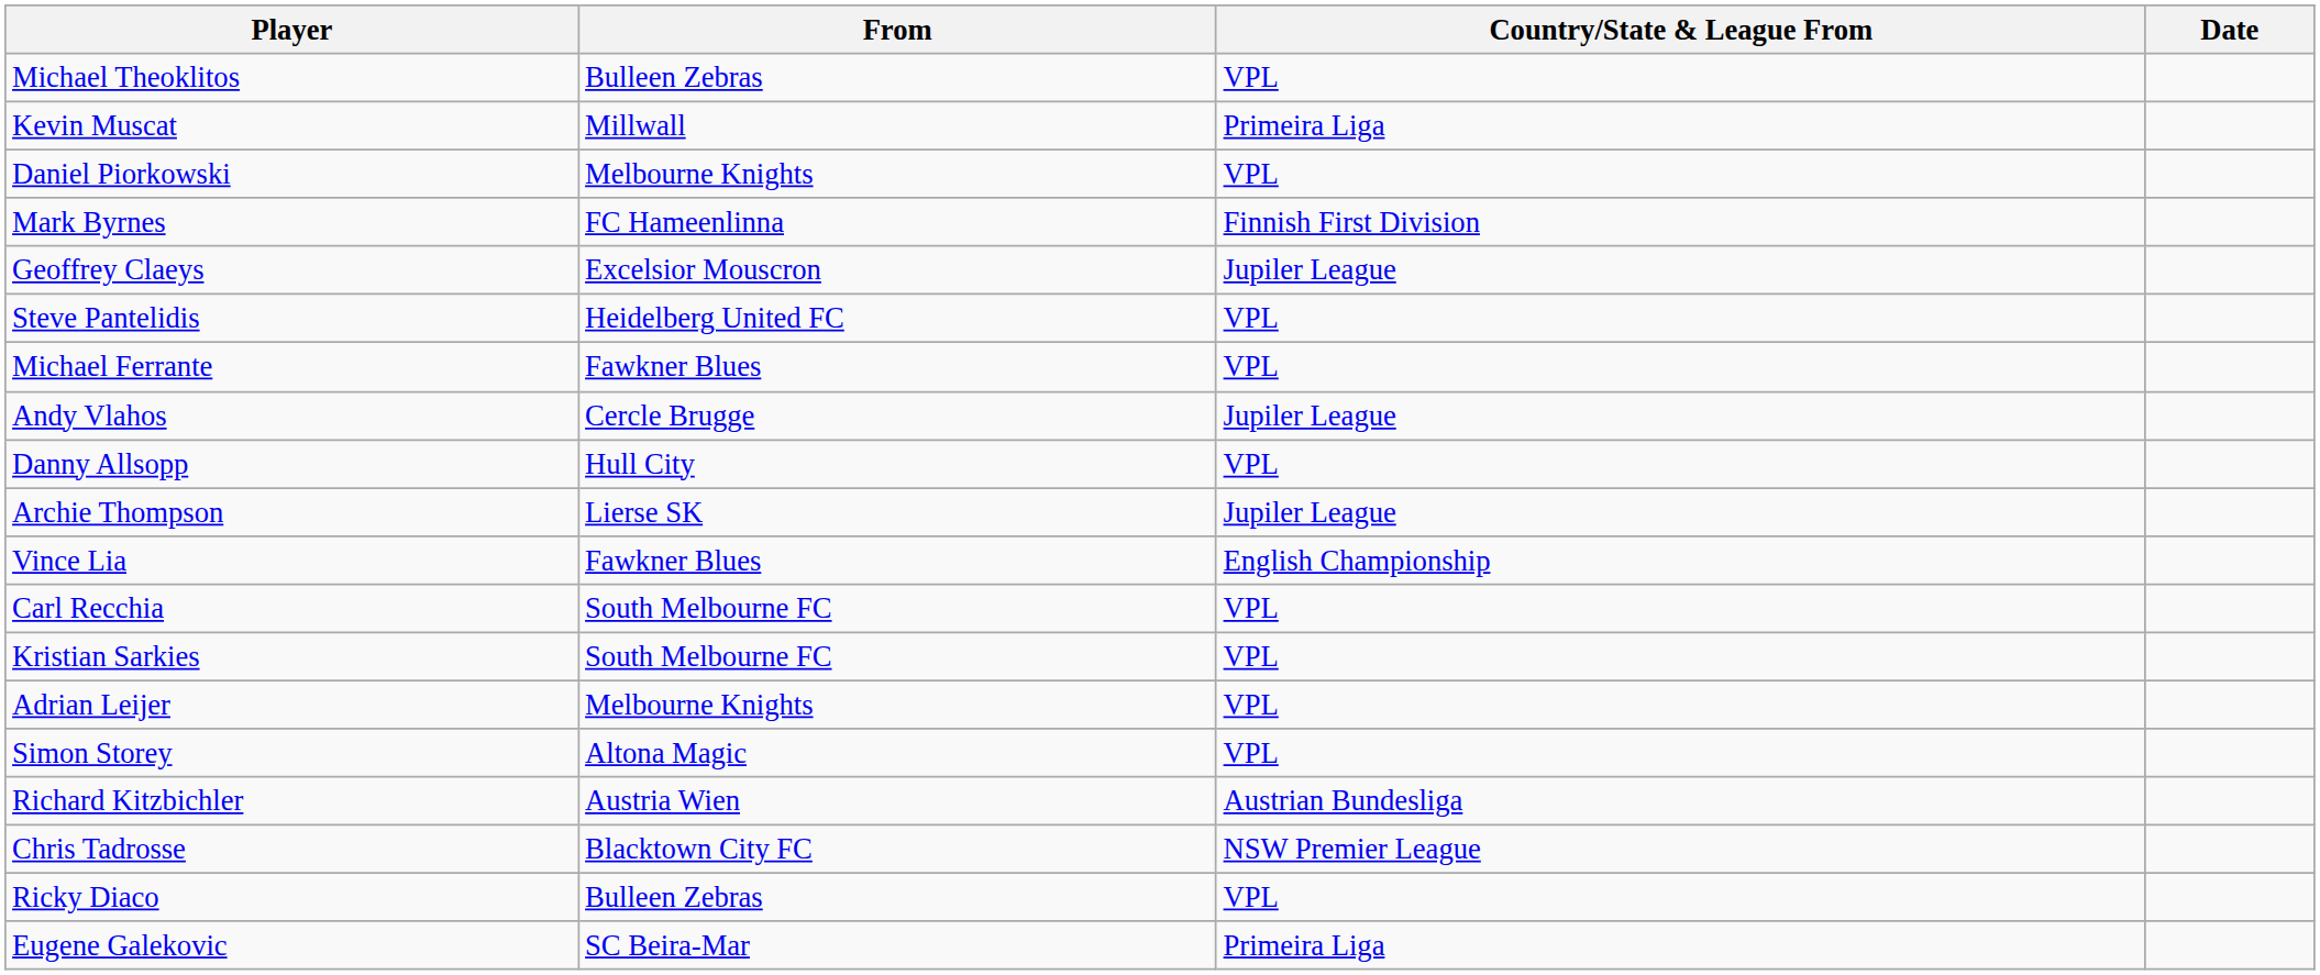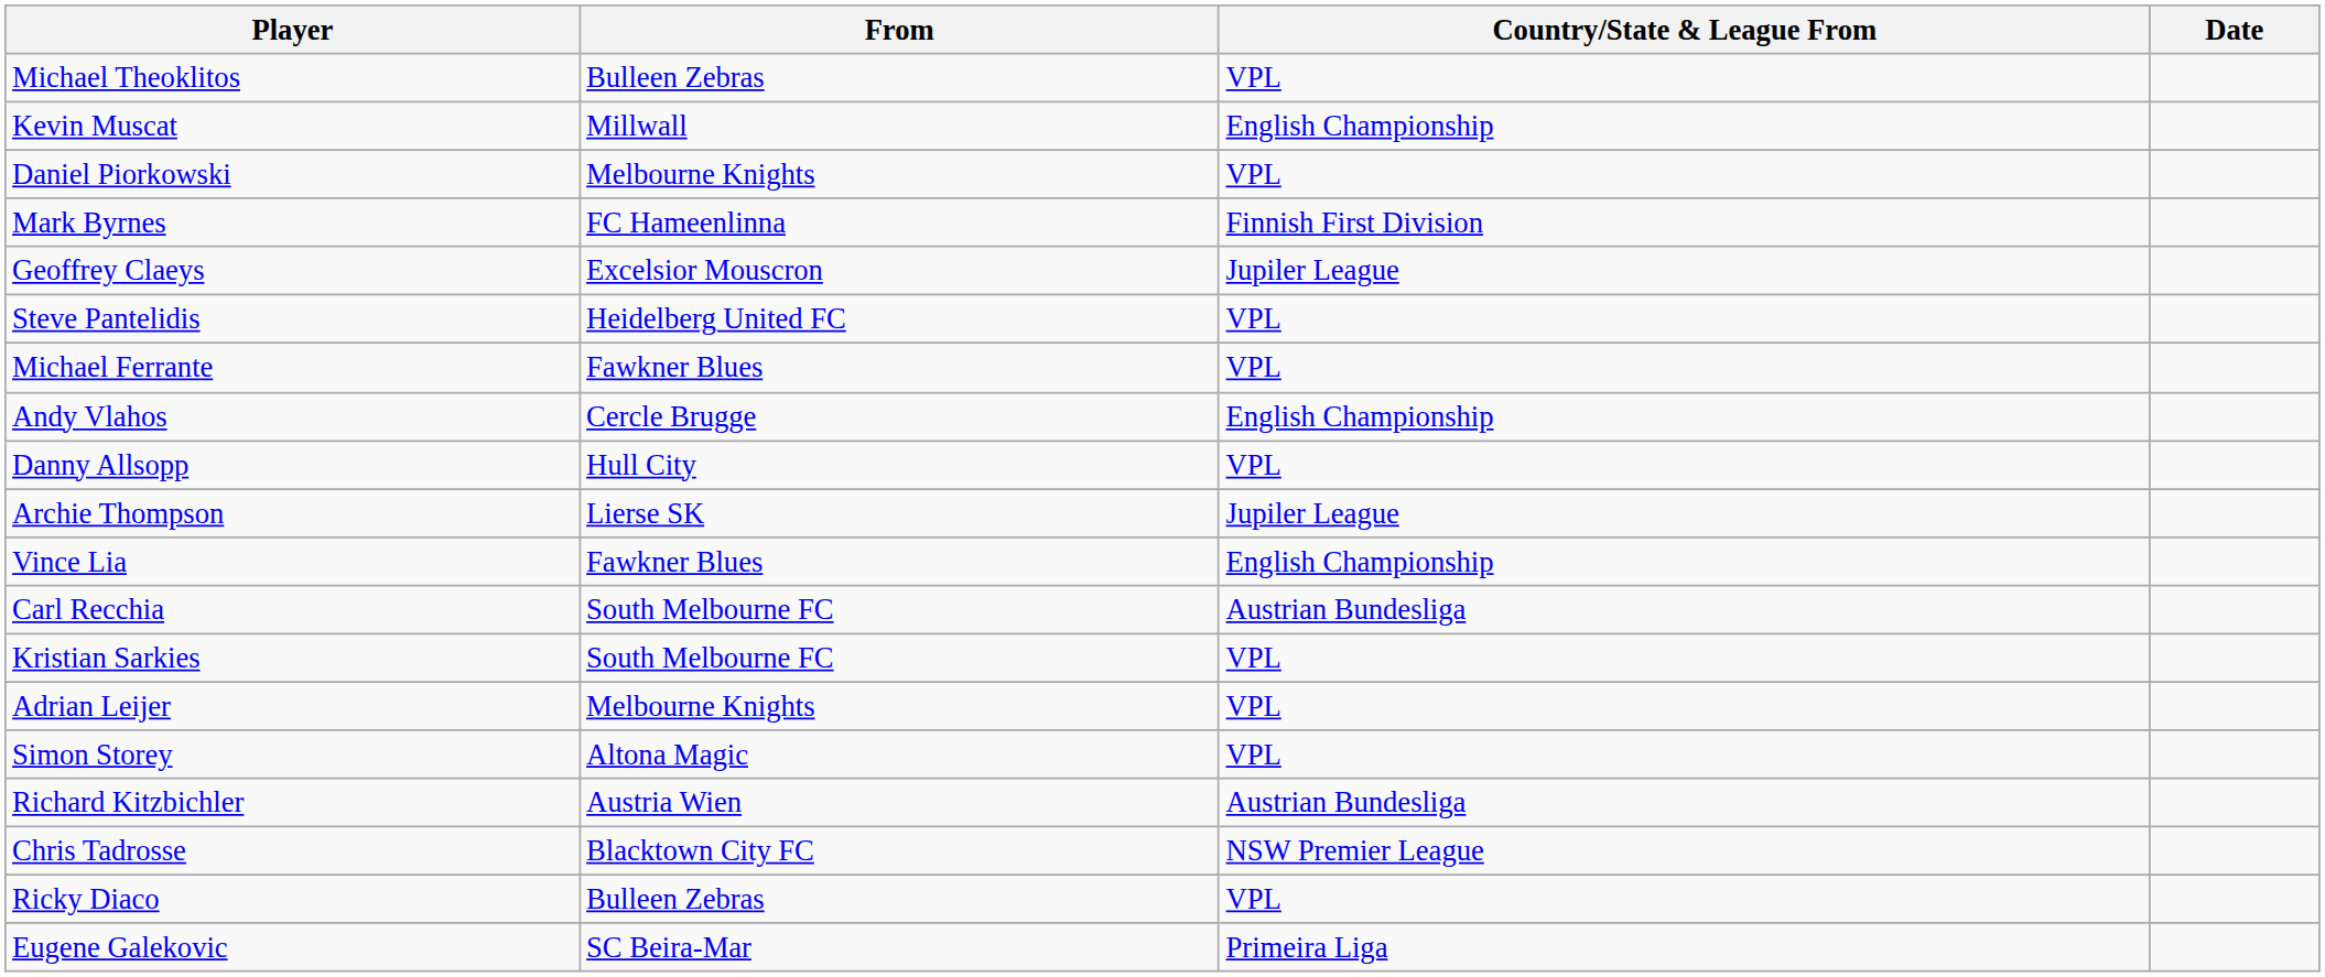Kevin Muscat | Country/State & League From: Primeira Liga -> English Championship
Andy Vlahos | Country/State & League From: Jupiler League -> English Championship
Carl Recchia | Country/State & League From: VPL -> Austrian Bundesliga
